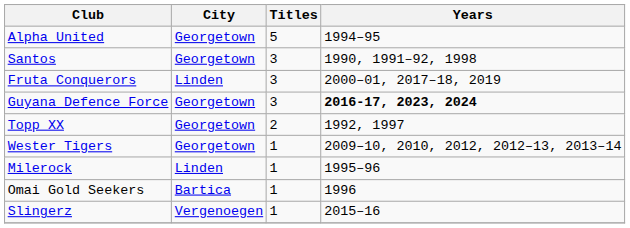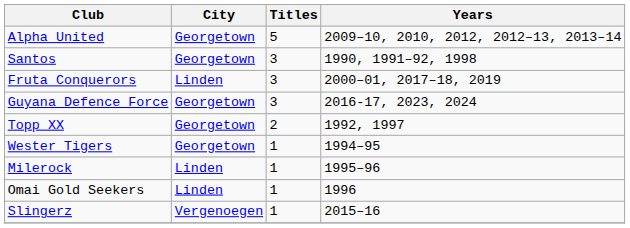Alpha United | Years: 1994–95 -> 2009–10, 2010, 2012, 2012–13, 2013–14
Guyana Defence Force | Years: bold -> normal
Wester Tigers | Years: 2009–10, 2010, 2012, 2012–13, 2013–14 -> 1994–95
Omai Gold Seekers | City: Bartica -> Linden
